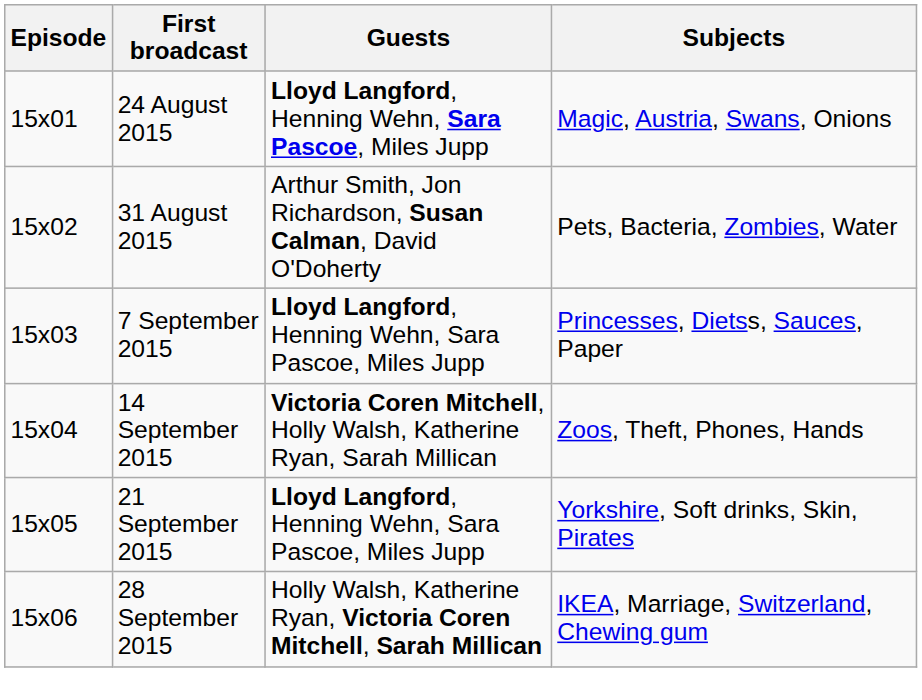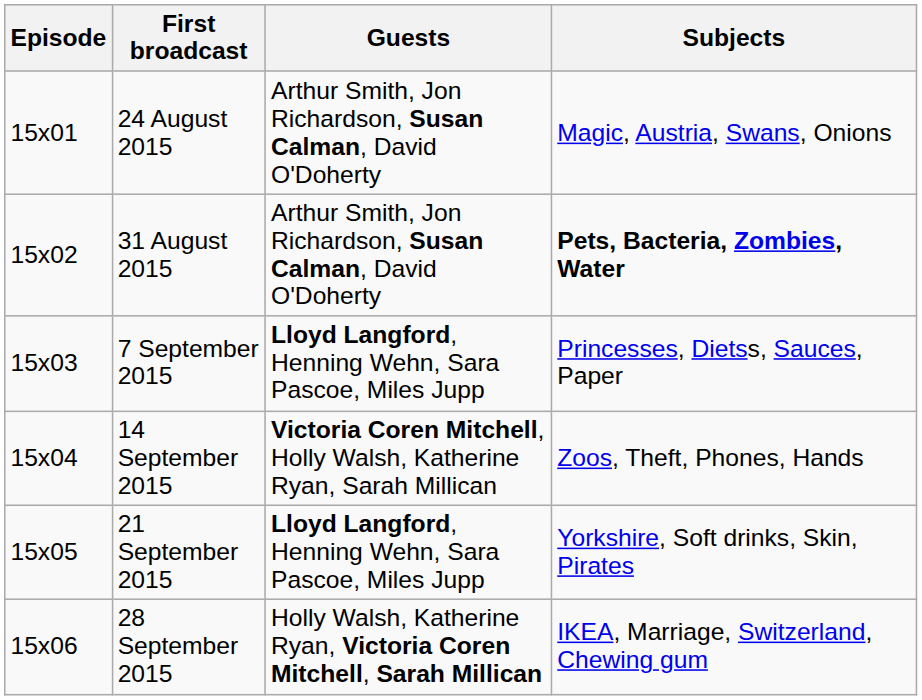24 August 2015 | Guests: Lloyd Langford, Henning Wehn, Sara Pascoe, Miles Jupp -> Arthur Smith, Jon Richardson, Susan Calman, David O'Doherty
31 August 2015 | Subjects: normal -> bold
